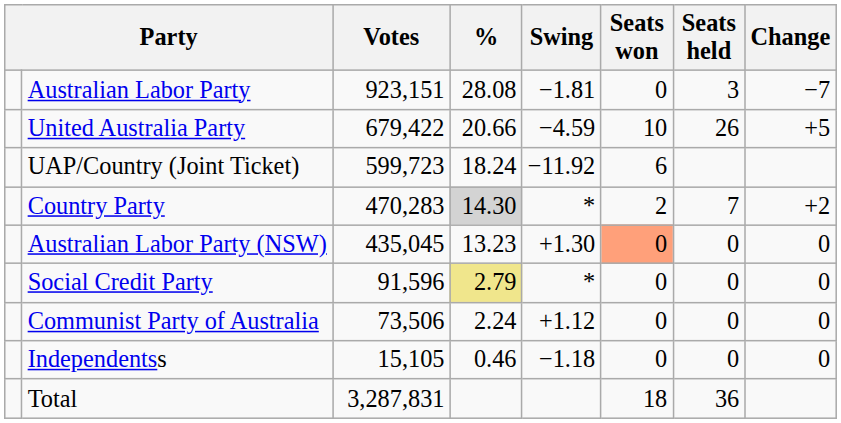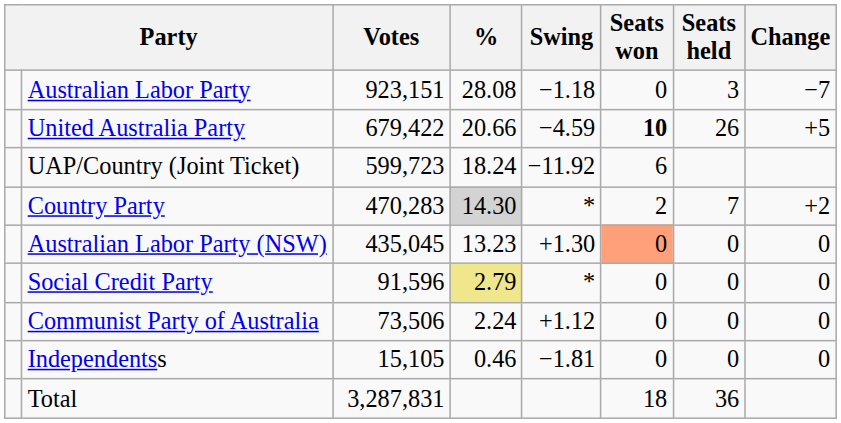Australian Labor Party | Swing: −1.81 -> −1.18
United Australia Party | Seats won: normal -> bold
Independentss | Swing: −1.18 -> −1.81
